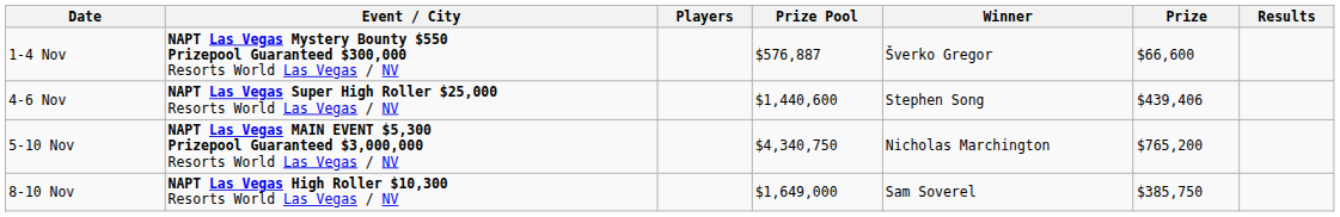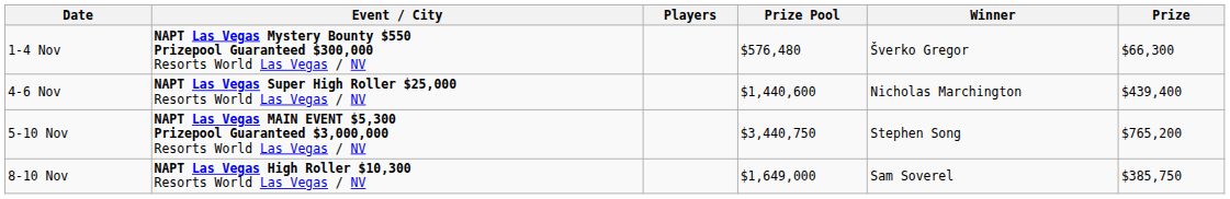- column: Results
1-4 Nov | Prize Pool: $576,887 -> $576,480
1-4 Nov | Prize: $66,600 -> $66,300
4-6 Nov | Winner: Stephen Song -> Nicholas Marchington
4-6 Nov | Prize: $439,406 -> $439,400
5-10 Nov | Prize Pool: $4,340,750 -> $3,440,750
5-10 Nov | Winner: Nicholas Marchington -> Stephen Song
